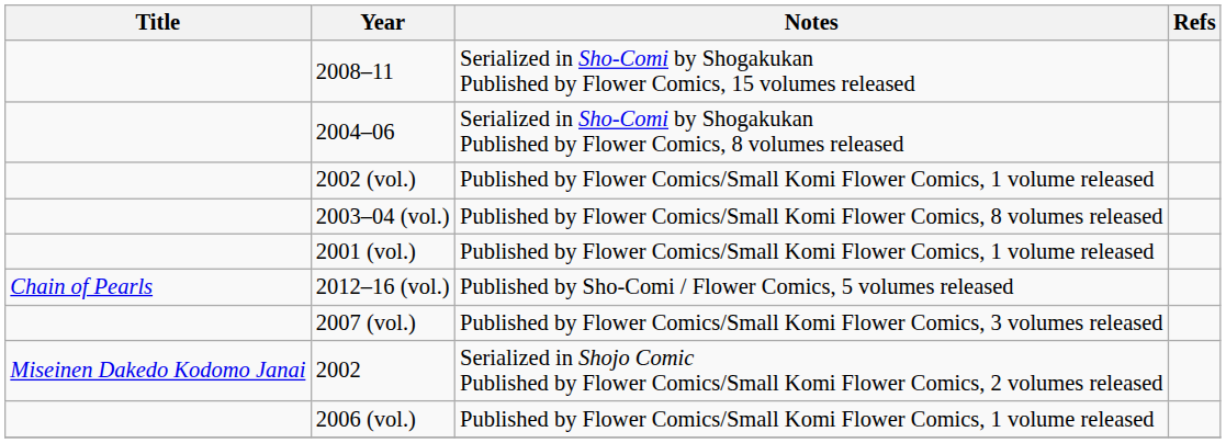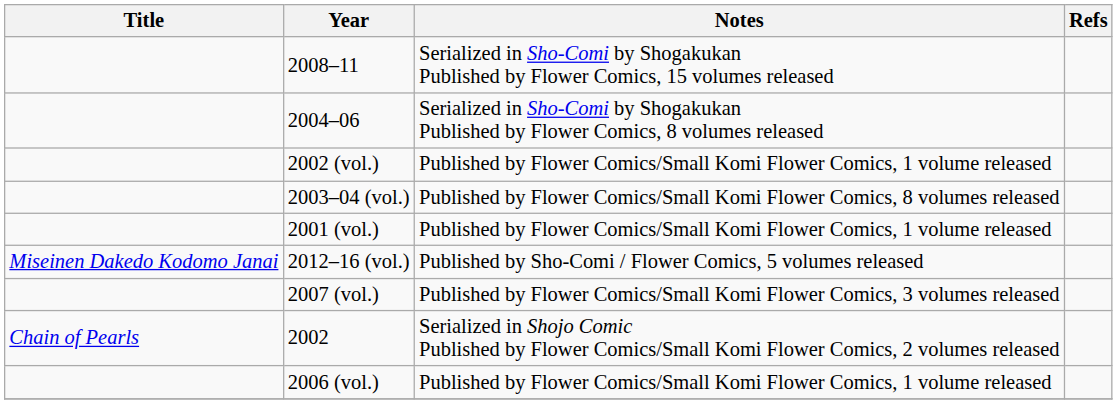2012–16 (vol.) | Title: Chain of Pearls -> Miseinen Dakedo Kodomo Janai
2002 | Title: Miseinen Dakedo Kodomo Janai -> Chain of Pearls
